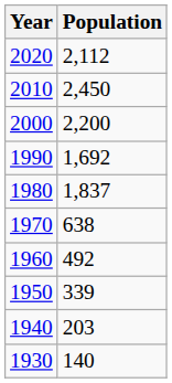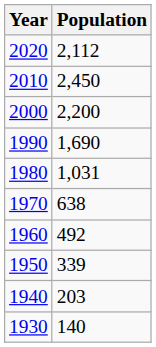1990 | Population: 1,692 -> 1,690
1980 | Population: 1,837 -> 1,031
